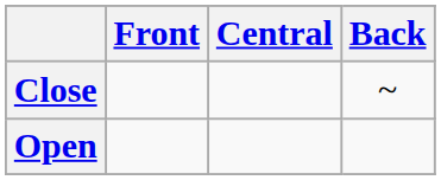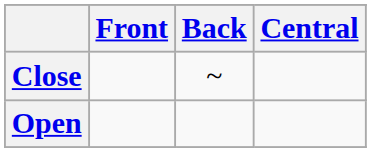columns swapped: Central <-> Back
